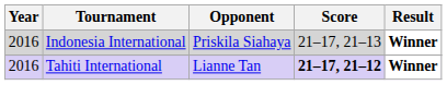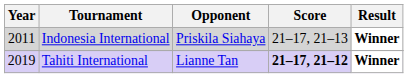Indonesia International | Year: 2016 -> 2011
Tahiti International | Year: 2016 -> 2019
